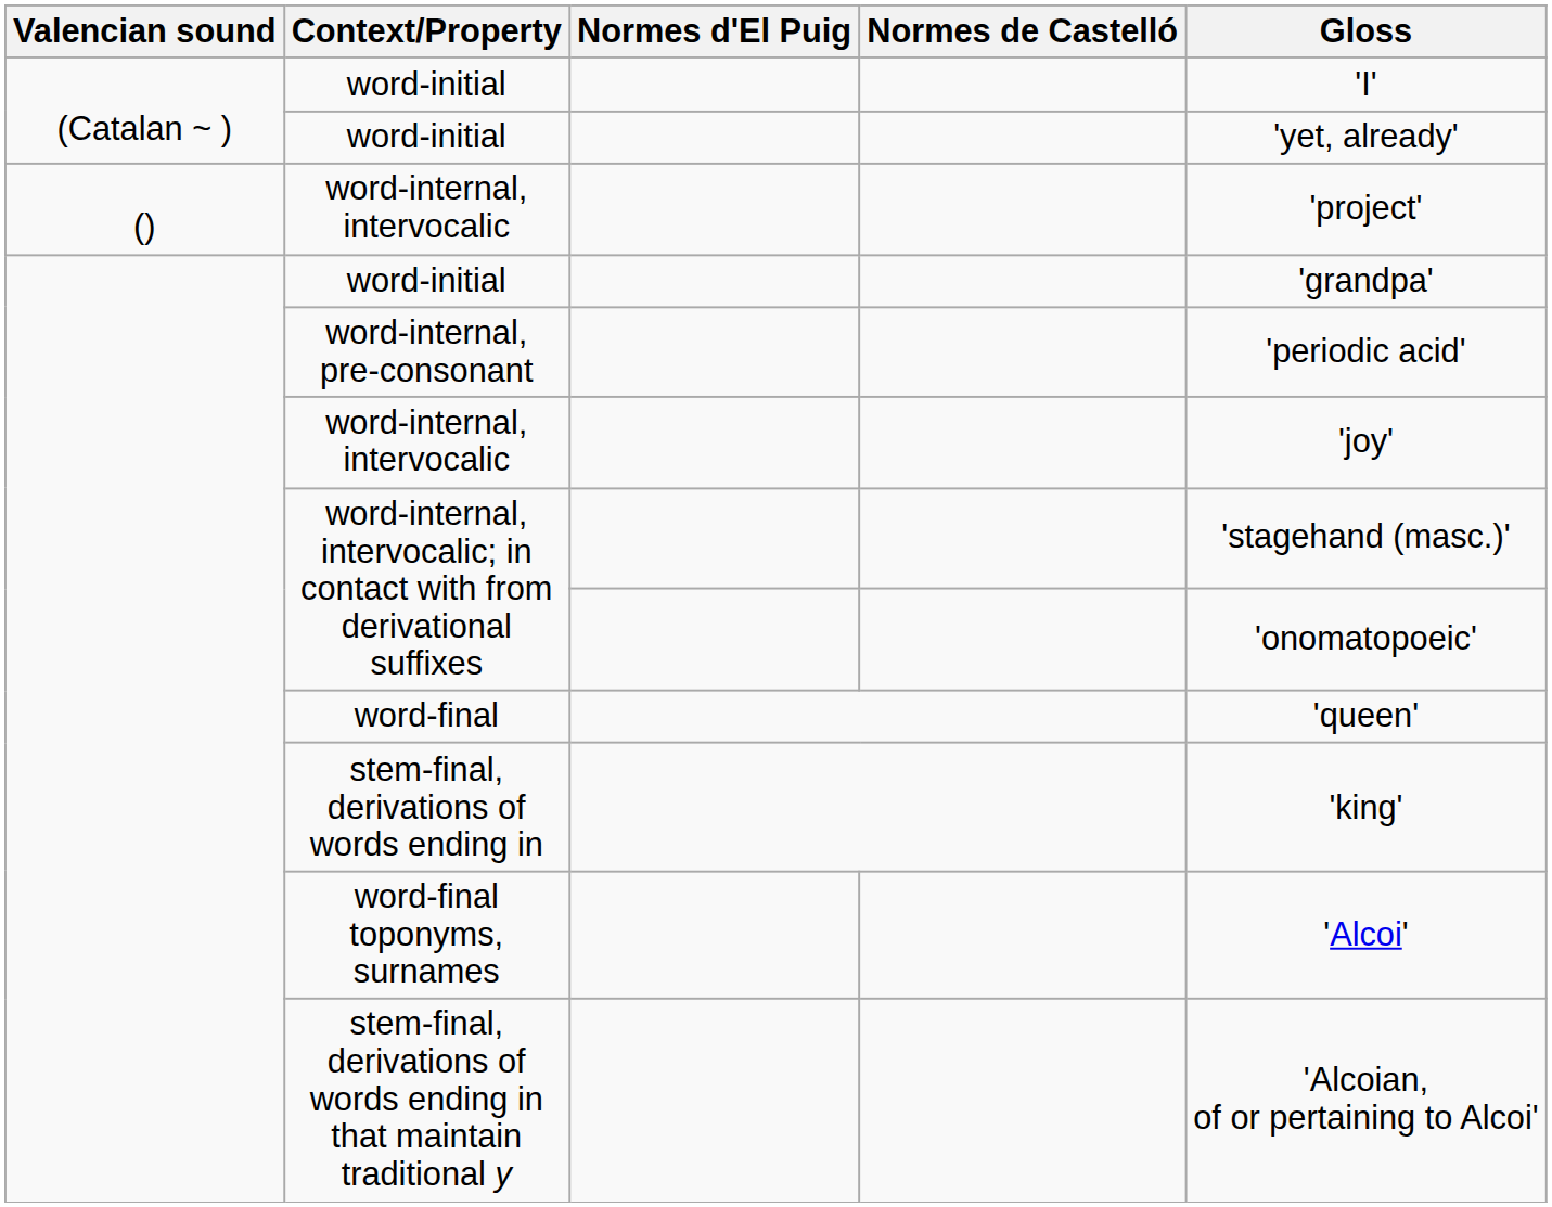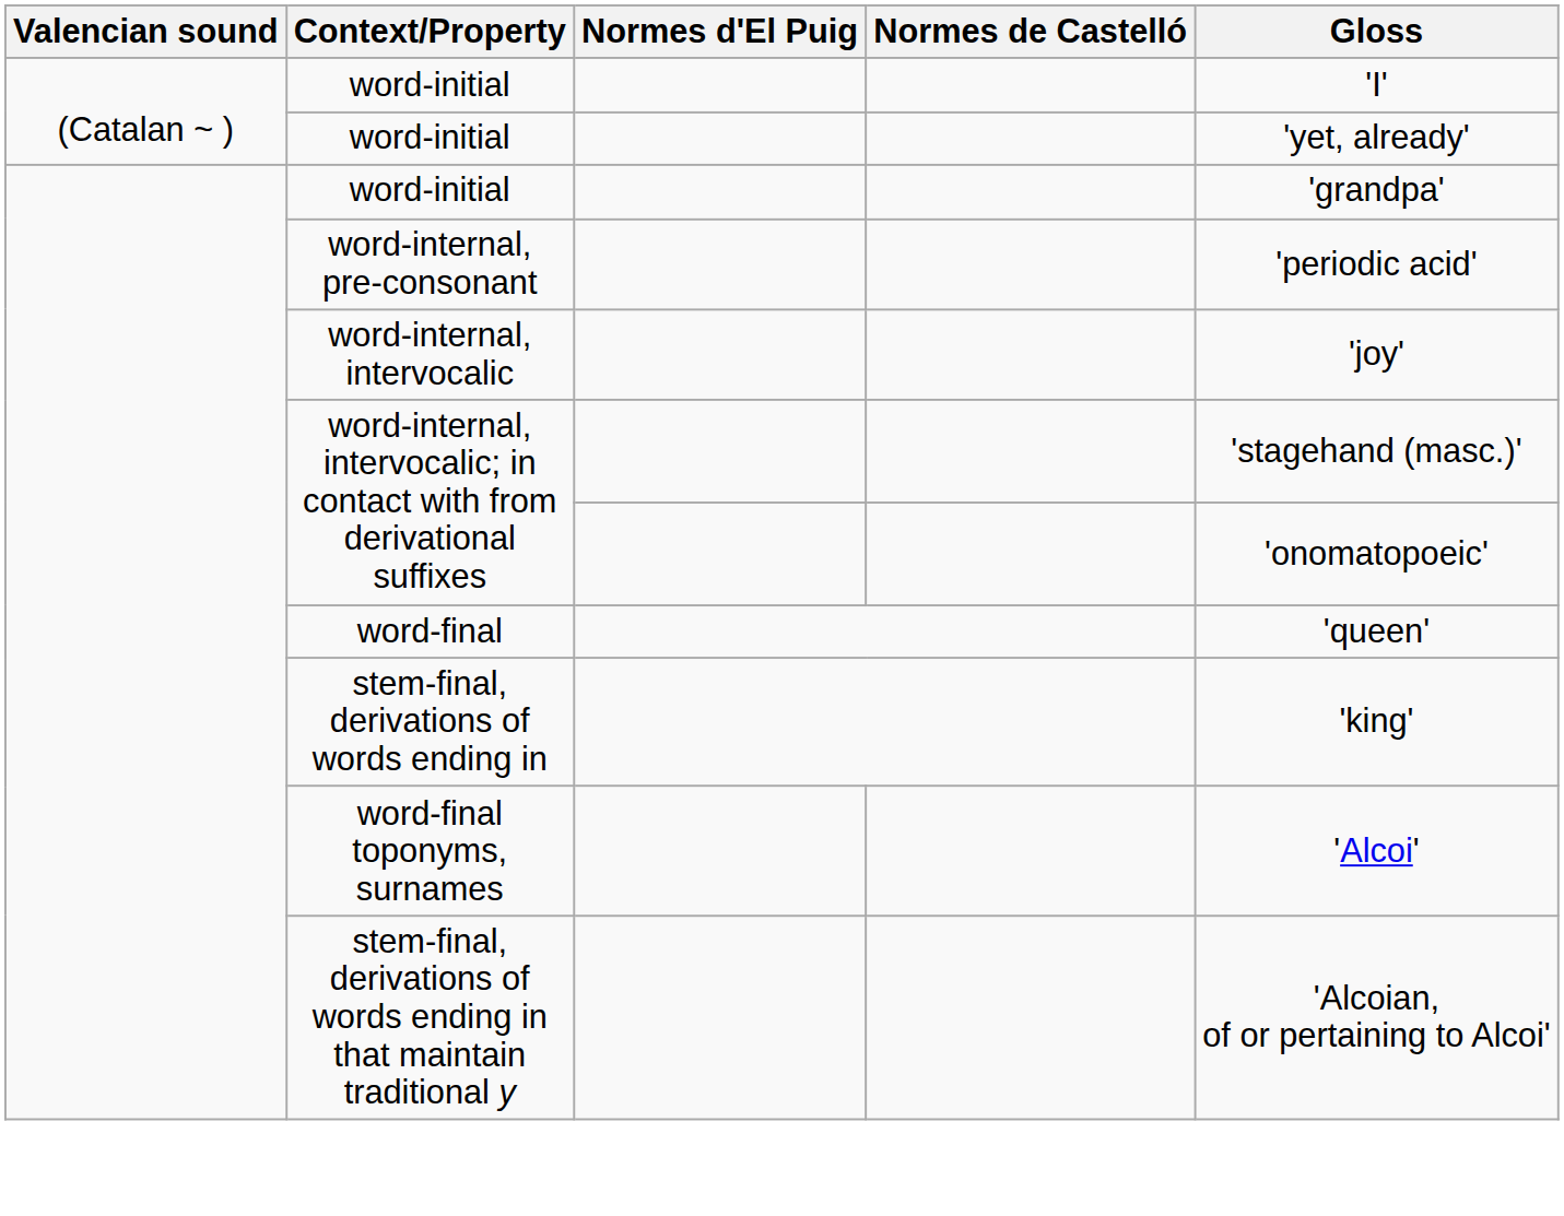- row: () | word-internal, intervocalic | 'project'
